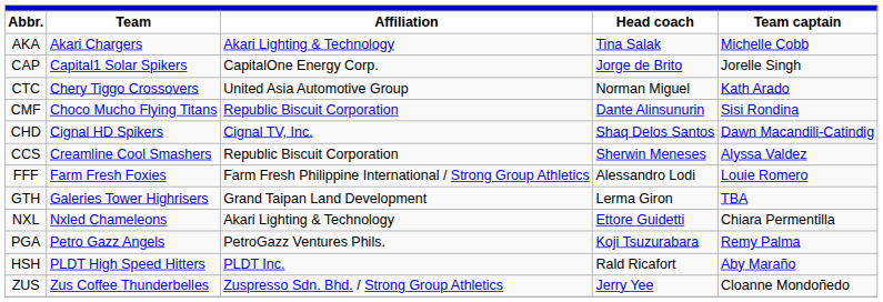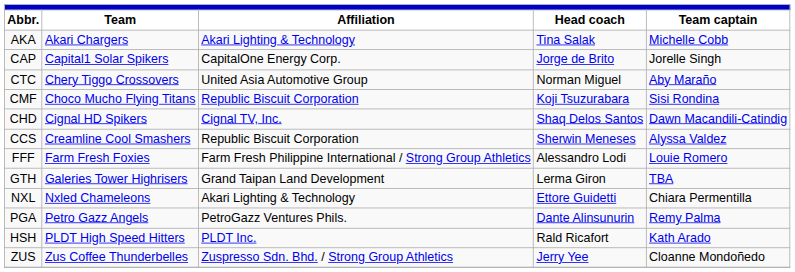CTC | Team captain: Kath Arado -> Aby Maraño
CMF | Head coach: Dante Alinsunurin -> Koji Tsuzurabara
PGA | Head coach: Koji Tsuzurabara -> Dante Alinsunurin
HSH | Team captain: Aby Maraño -> Kath Arado
